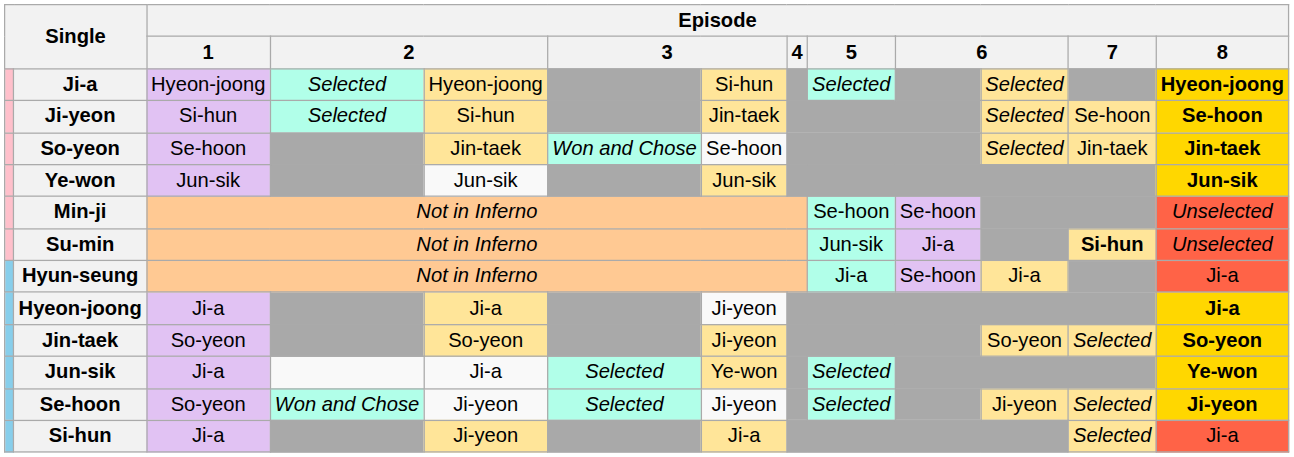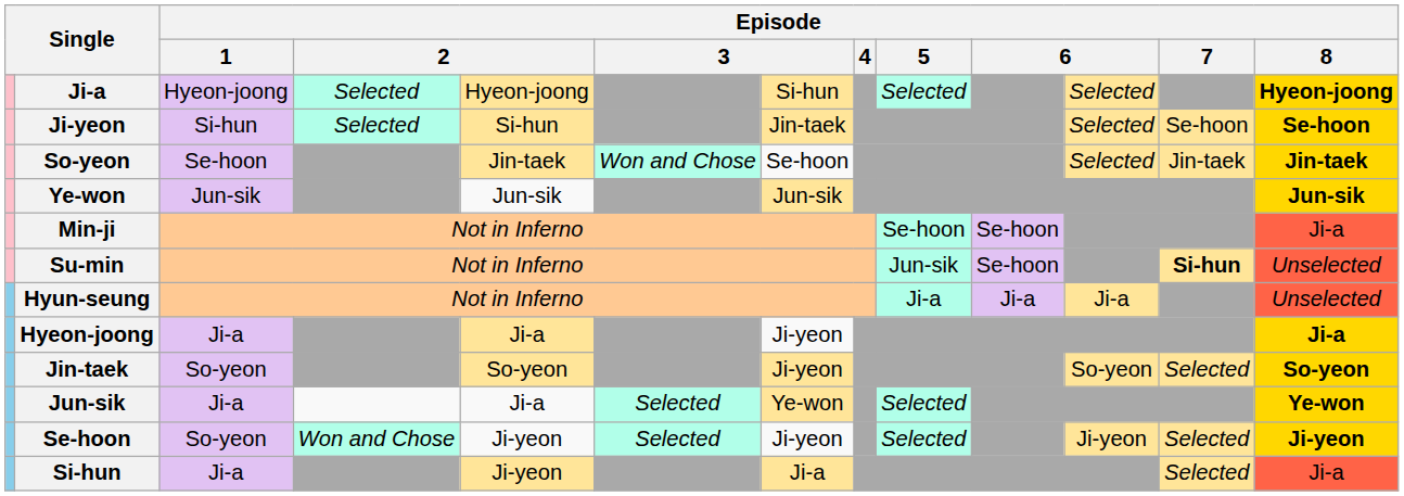Min-ji | Episode / 8: Unselected -> Ji-a
Su-min | column 11: Ji-a -> Se-hoon
Hyun-seung | column 11: Se-hoon -> Ji-a
Hyun-seung | Episode / 8: Ji-a -> Unselected
